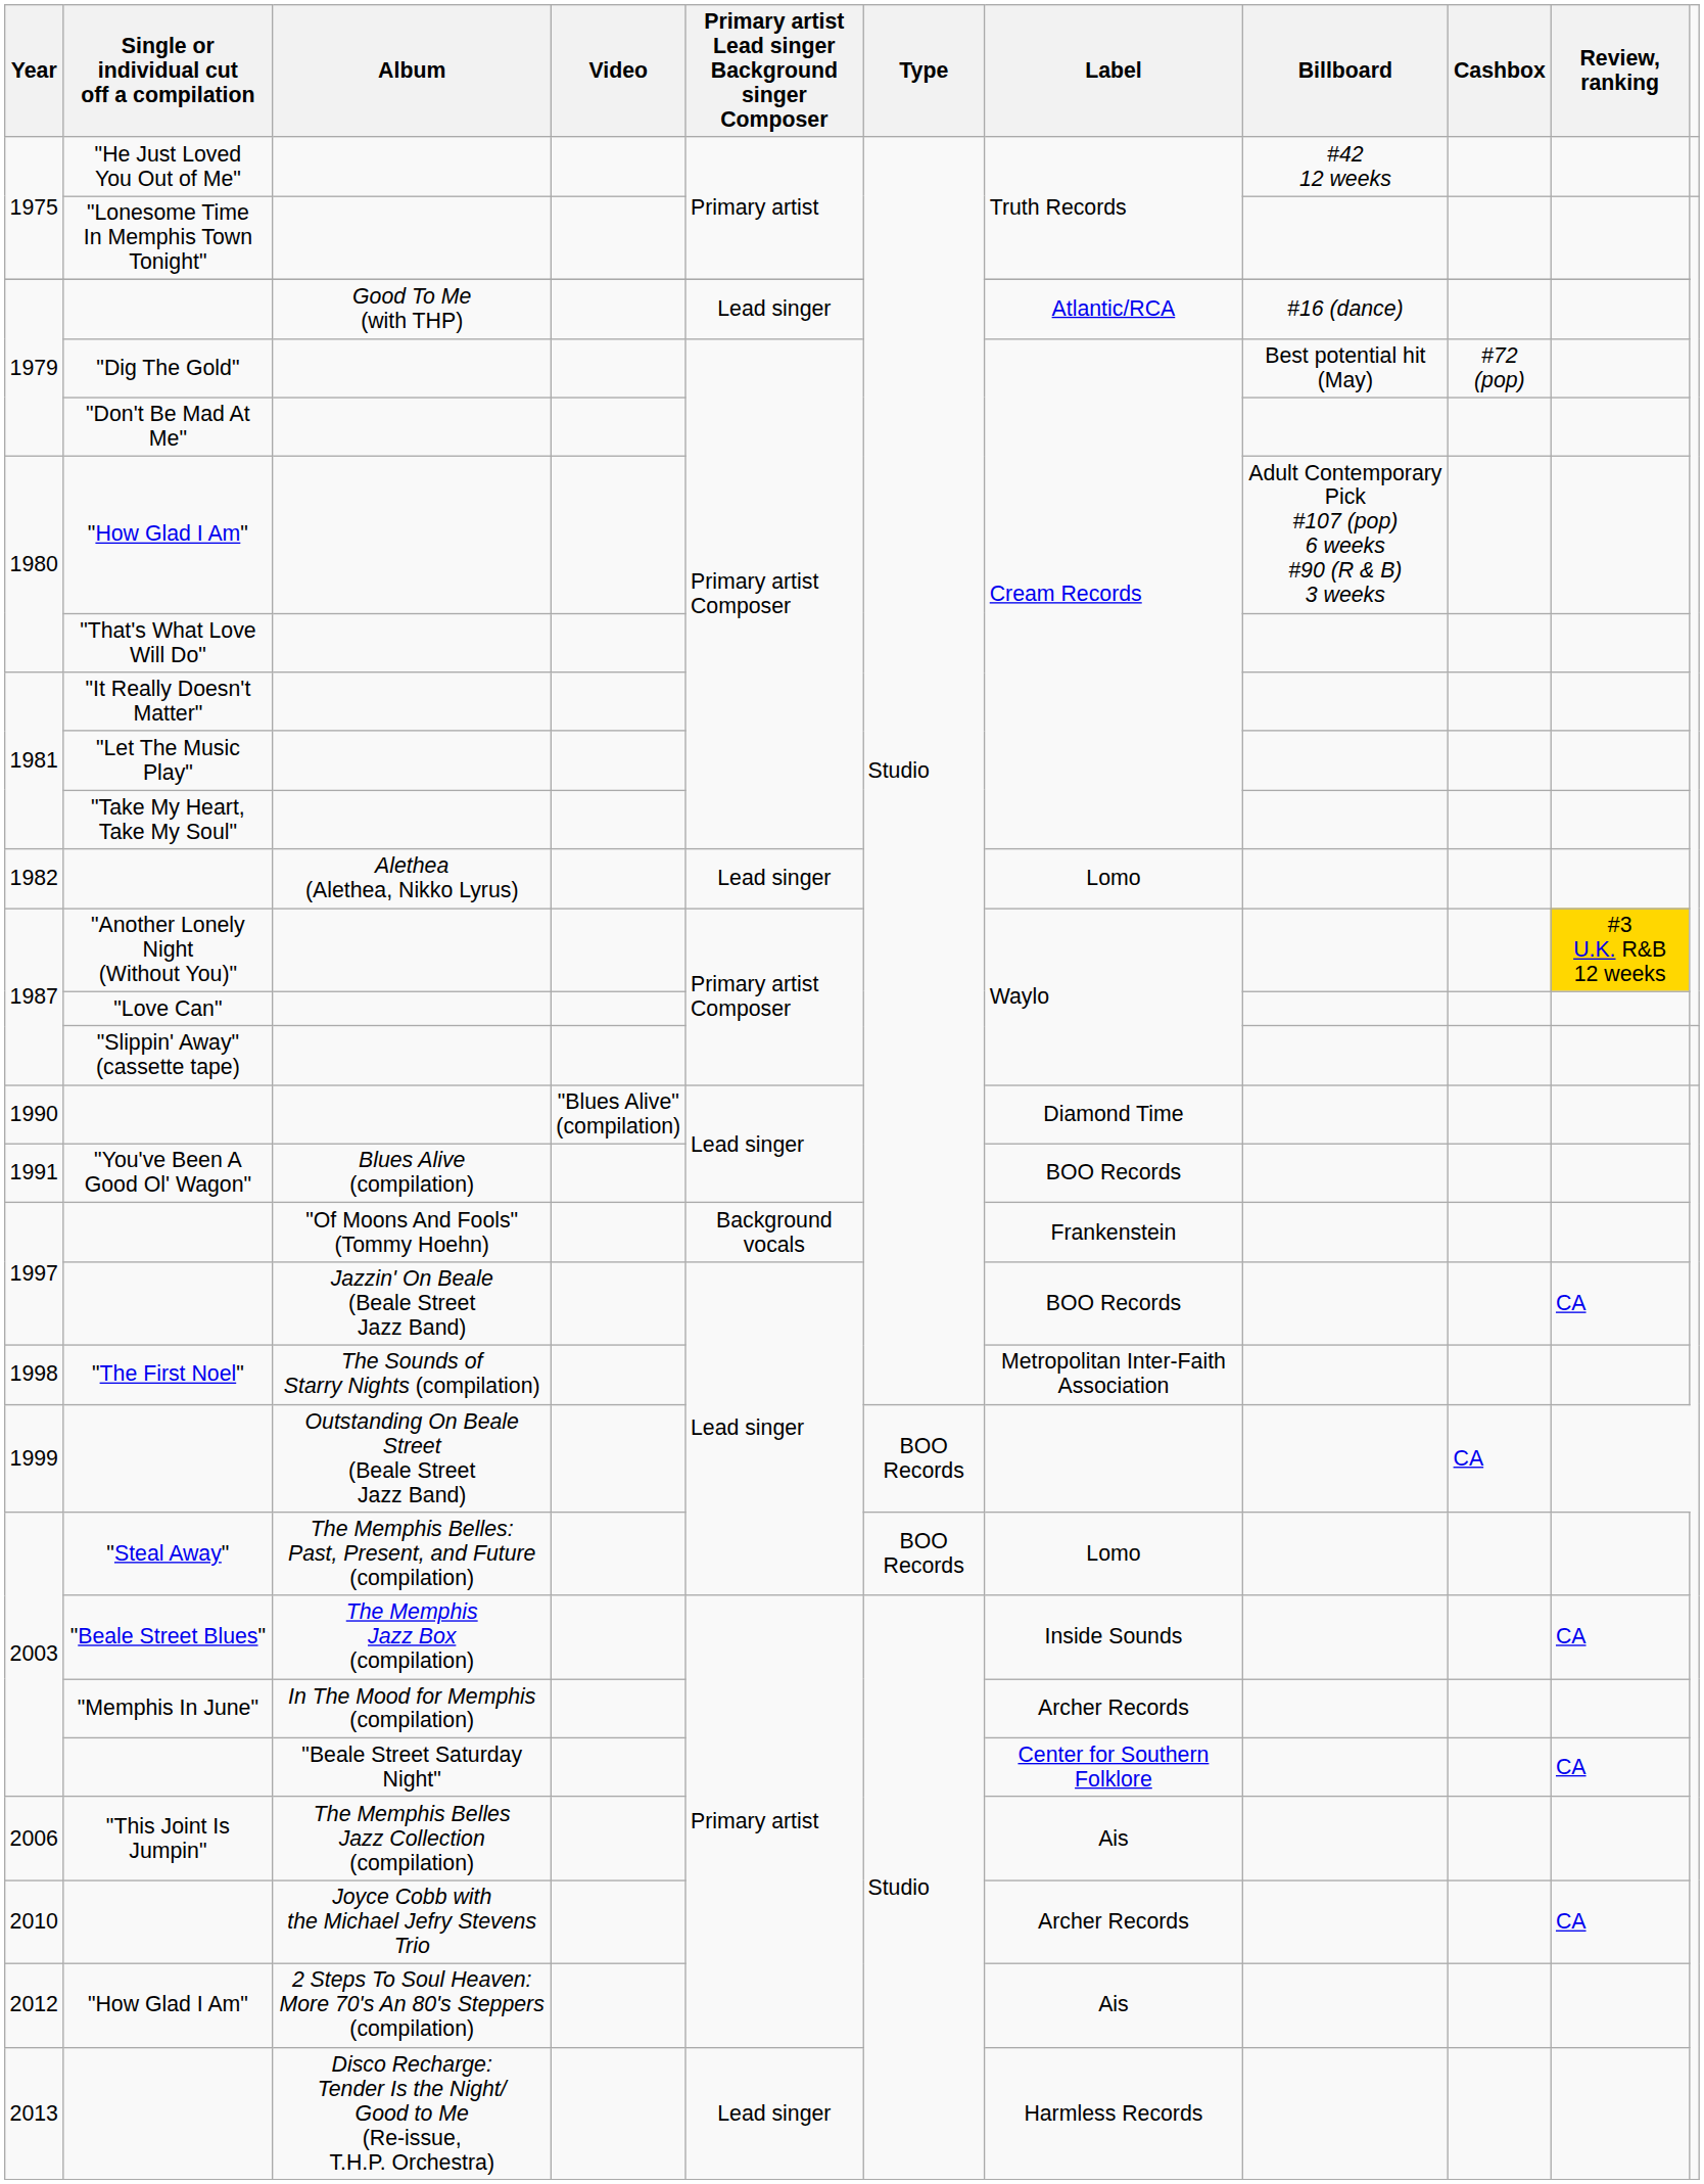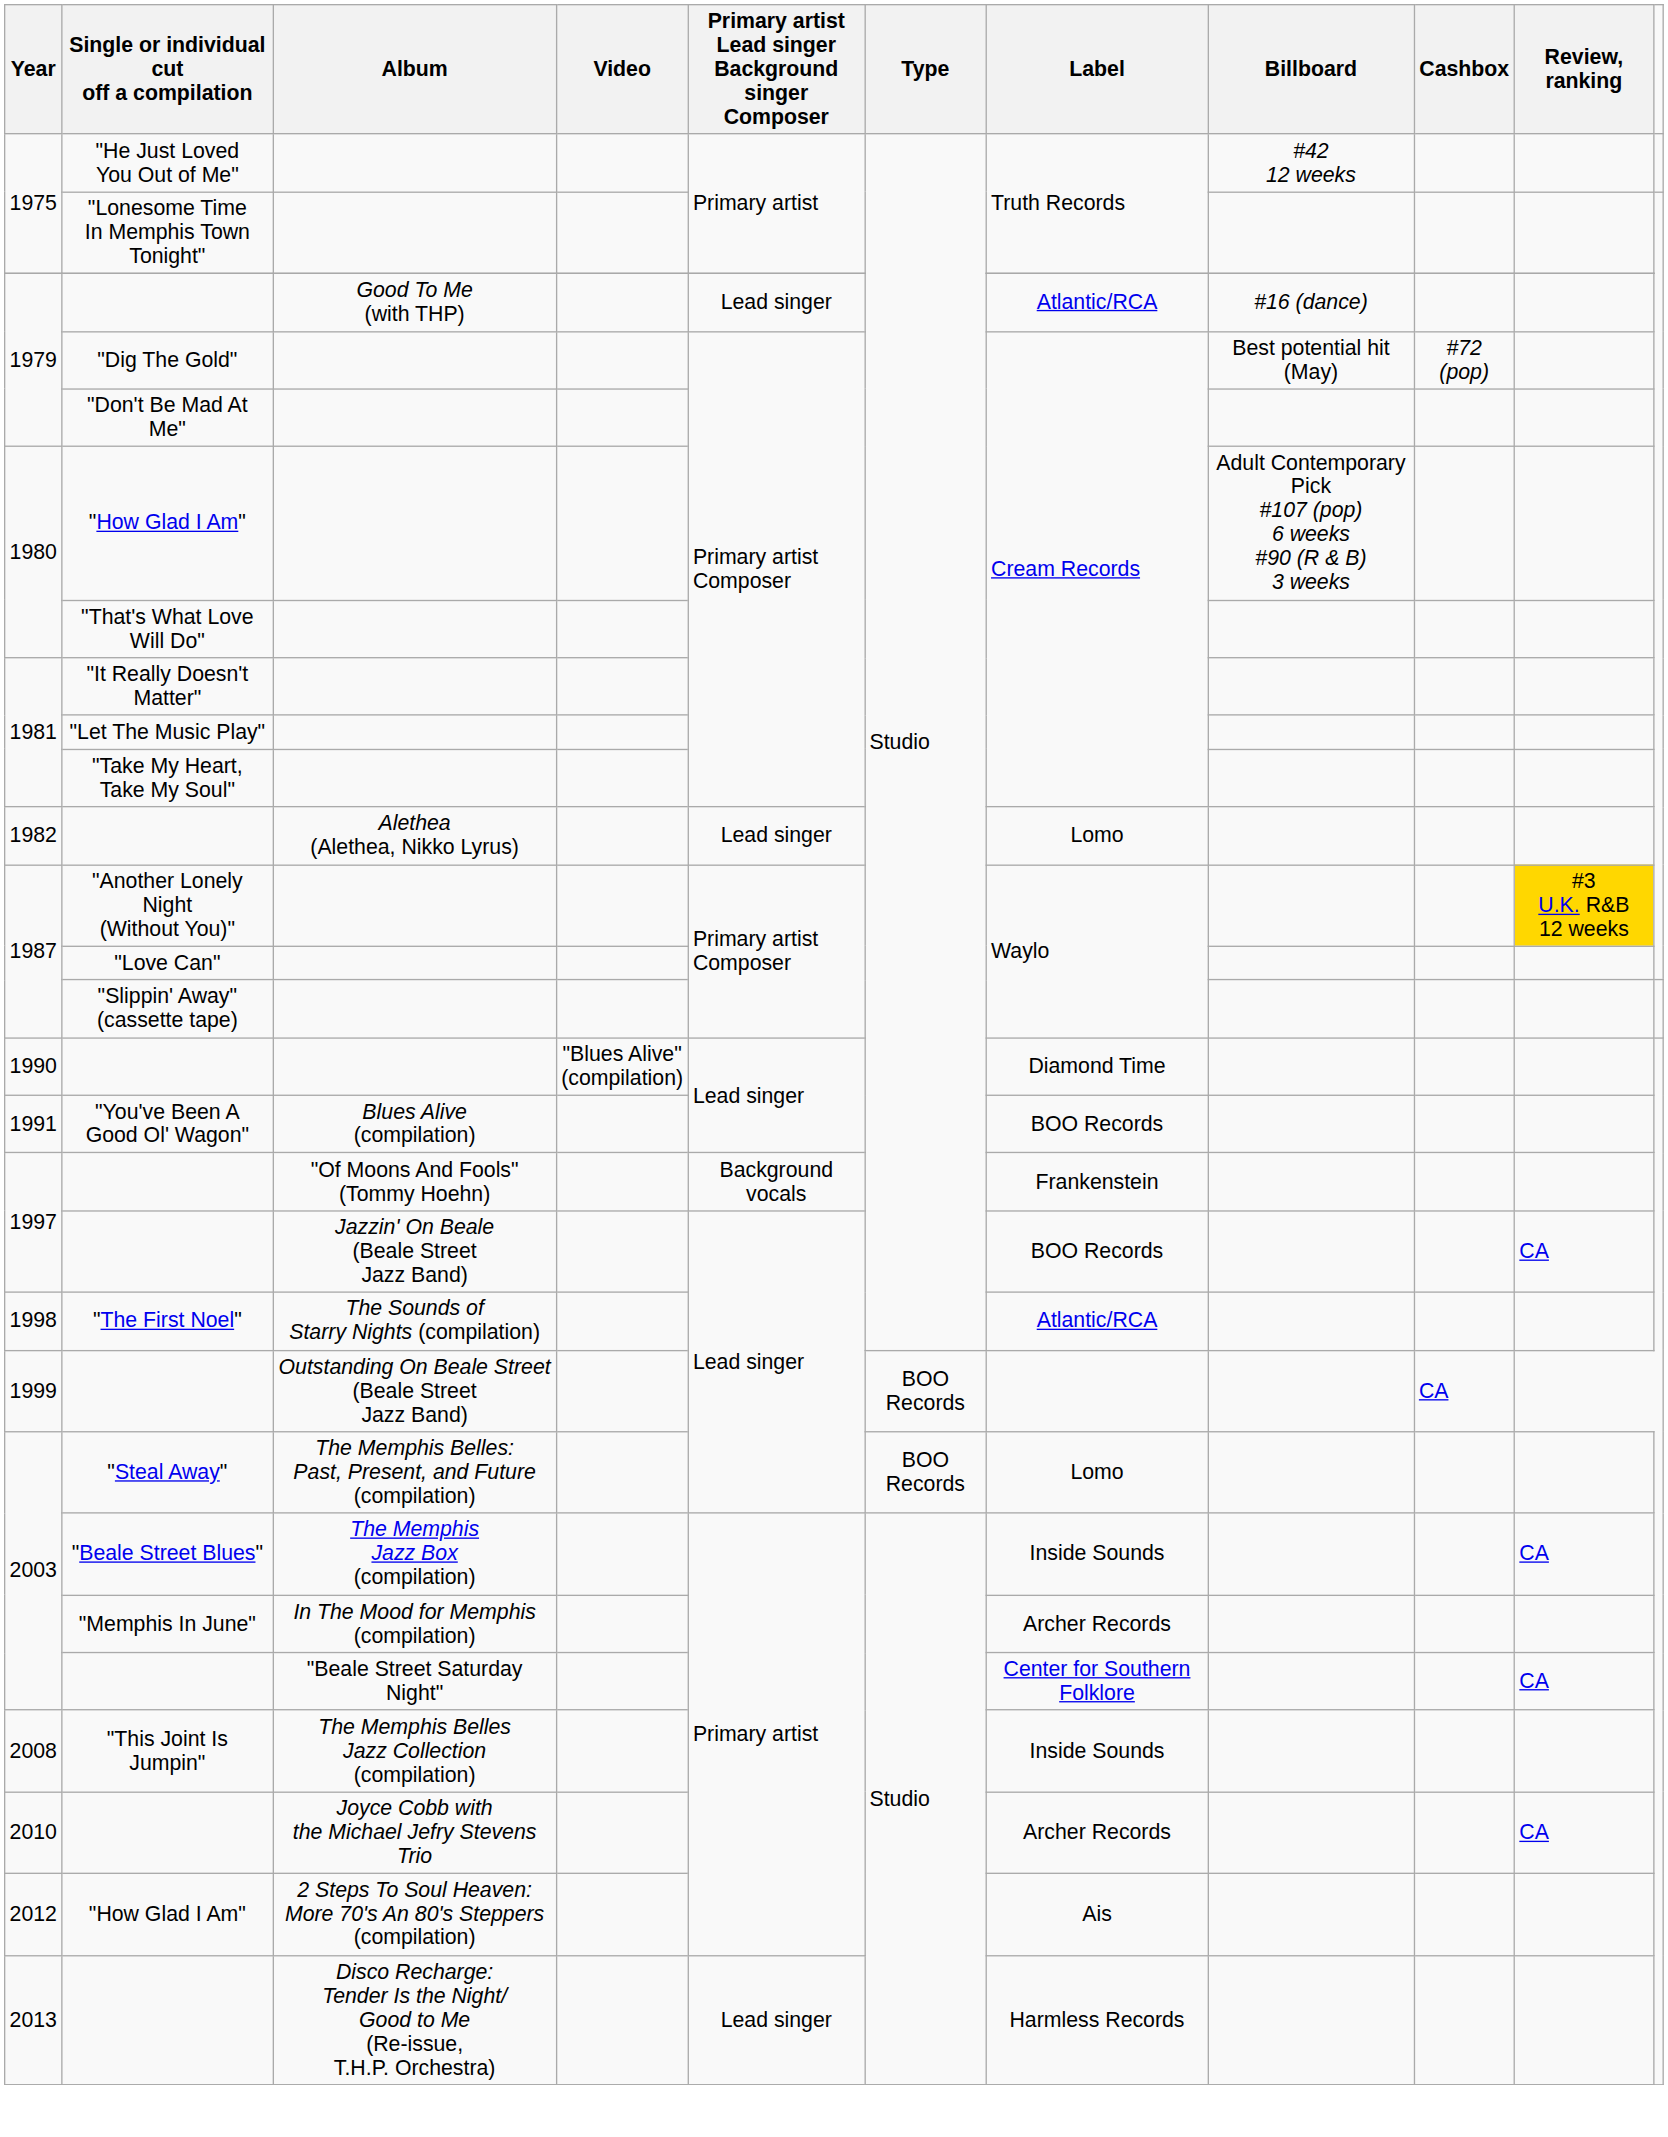"The First Noel" | Label: Metropolitan Inter-Faith Association -> Atlantic/RCA
"This Joint Is Jumpin" | Year: 2006 -> 2008
"This Joint Is Jumpin" | Label: Ais -> Inside Sounds
